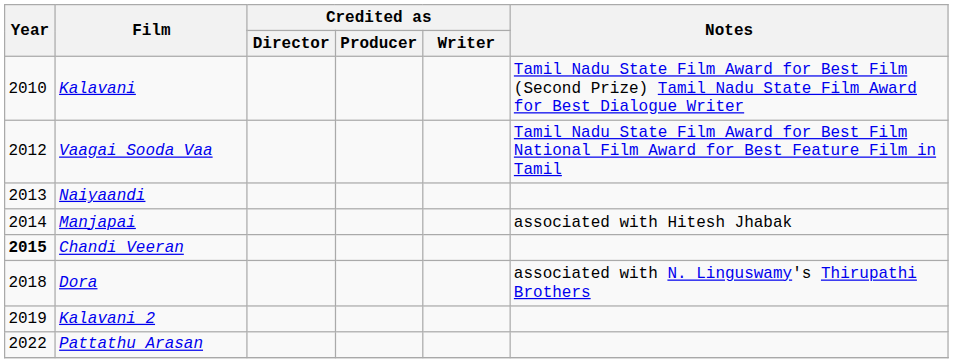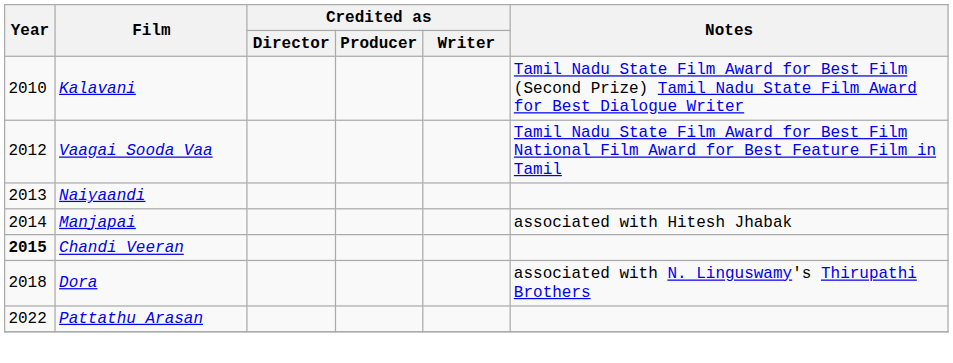- row: 2019 | Kalavani 2
